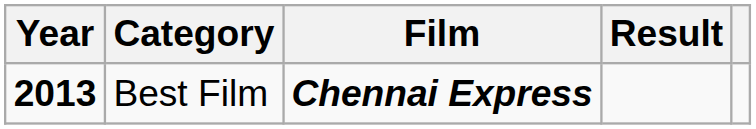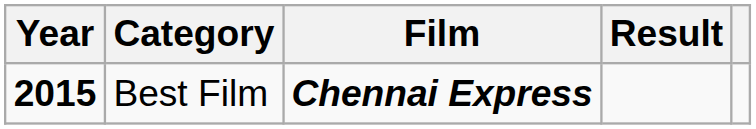Best Film | Year: 2013 -> 2015
